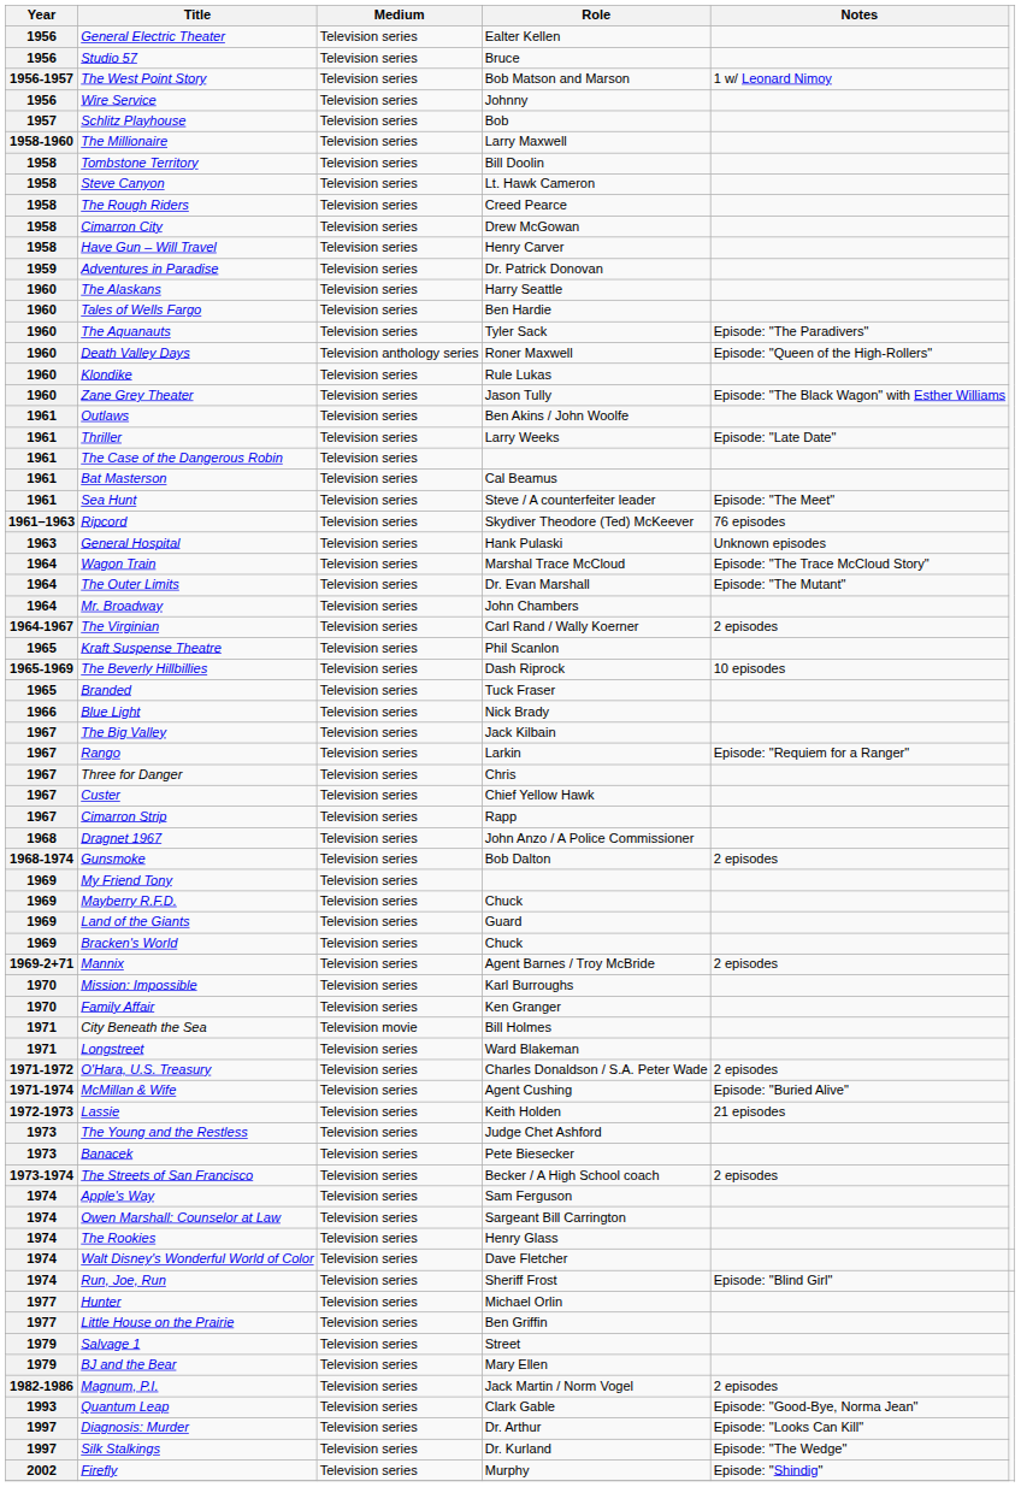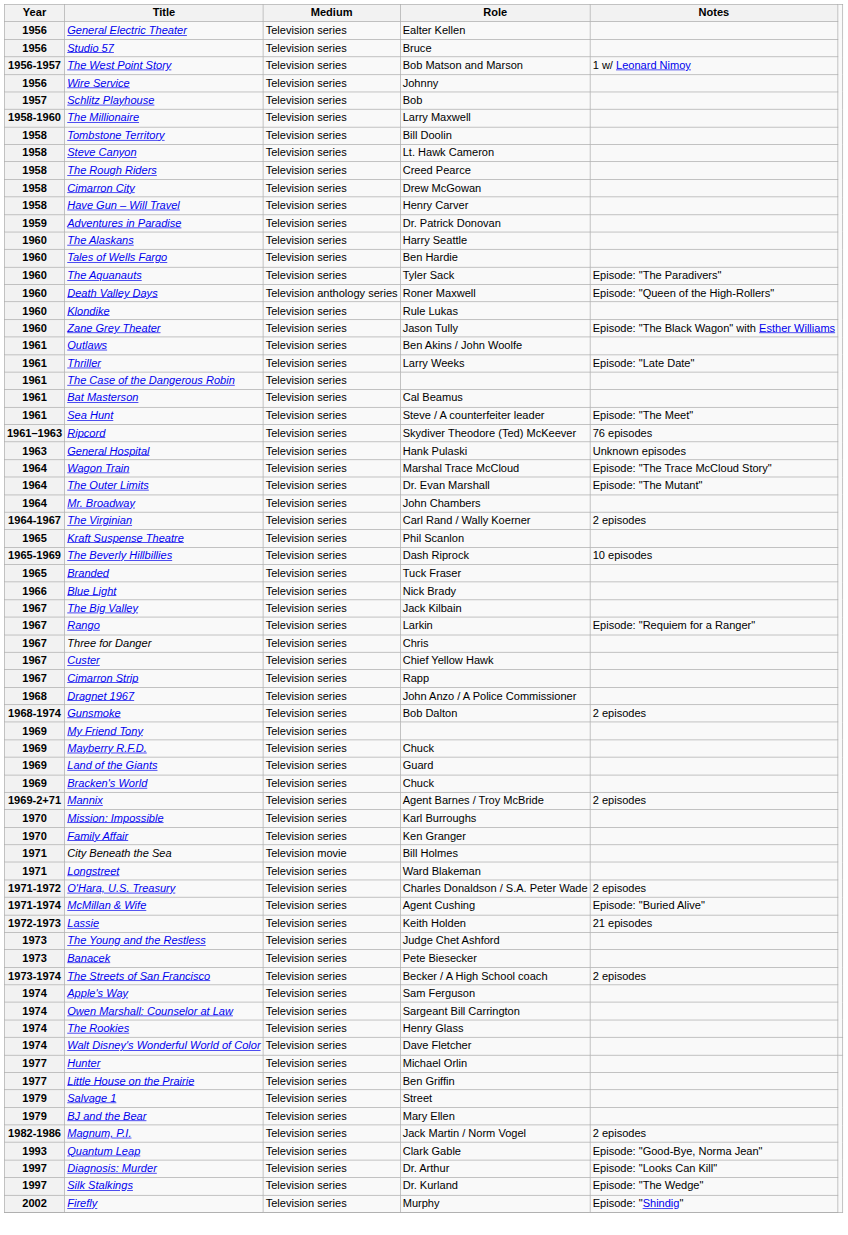- row: 1974 | Run, Joe, Run | Television series | Sheriff Frost | Episode: "Blind Girl"
